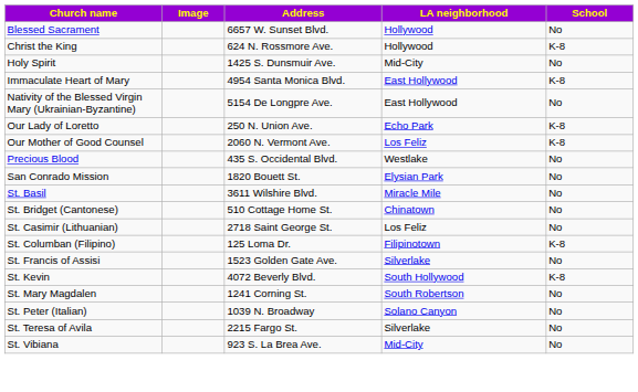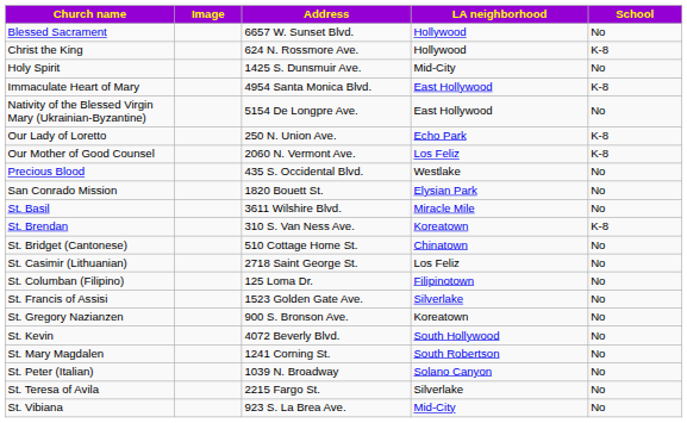+ row: St. Brendan | 310 S. Van Ness Ave. | Koreatown | K-8
St. Columban (Filipino) | School: K-8 -> No
+ row: St. Gregory Nazianzen | 900 S. Bronson Ave. | Koreatown | No
St. Kevin | School: K-8 -> No
